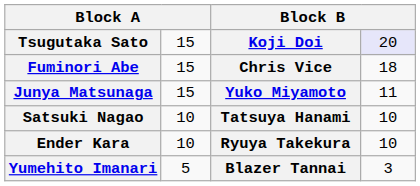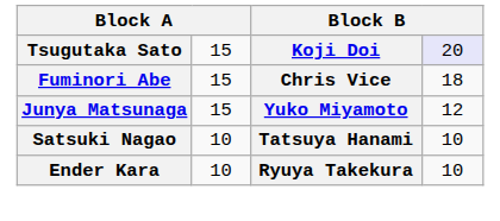Junya Matsunaga | column 4: 11 -> 12
- row: Yumehito Imanari | 5 | Blazer Tannai | 3
